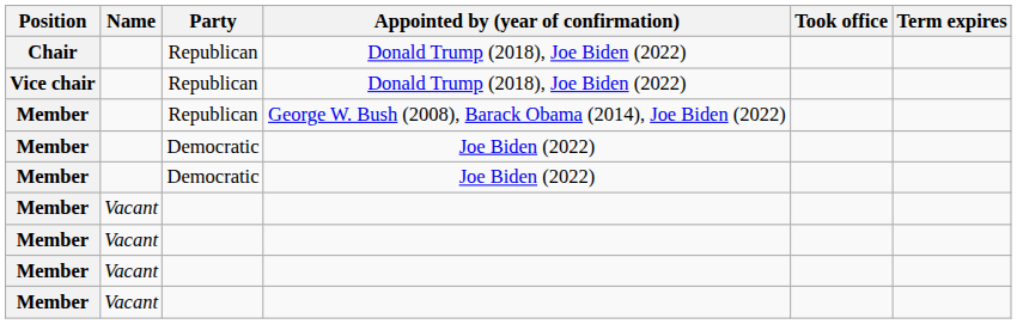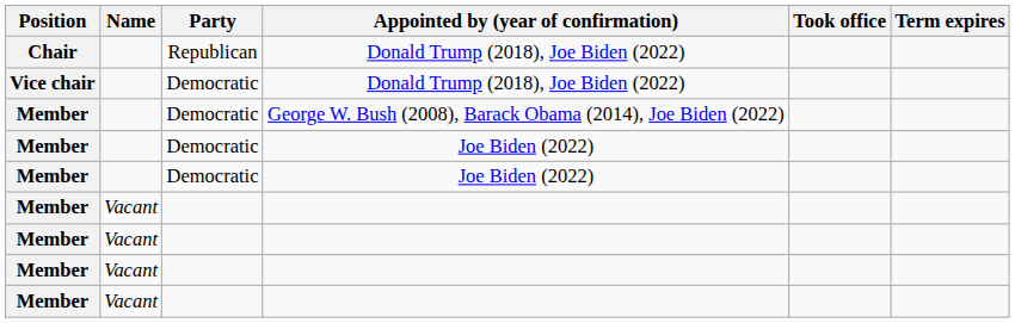Vice chair / Donald Trump (2018), Joe Biden (2022) | Party: Republican -> Democratic
George W. Bush (2008), Barack Obama (2014), Joe Biden (2022) | Party: Republican -> Democratic
